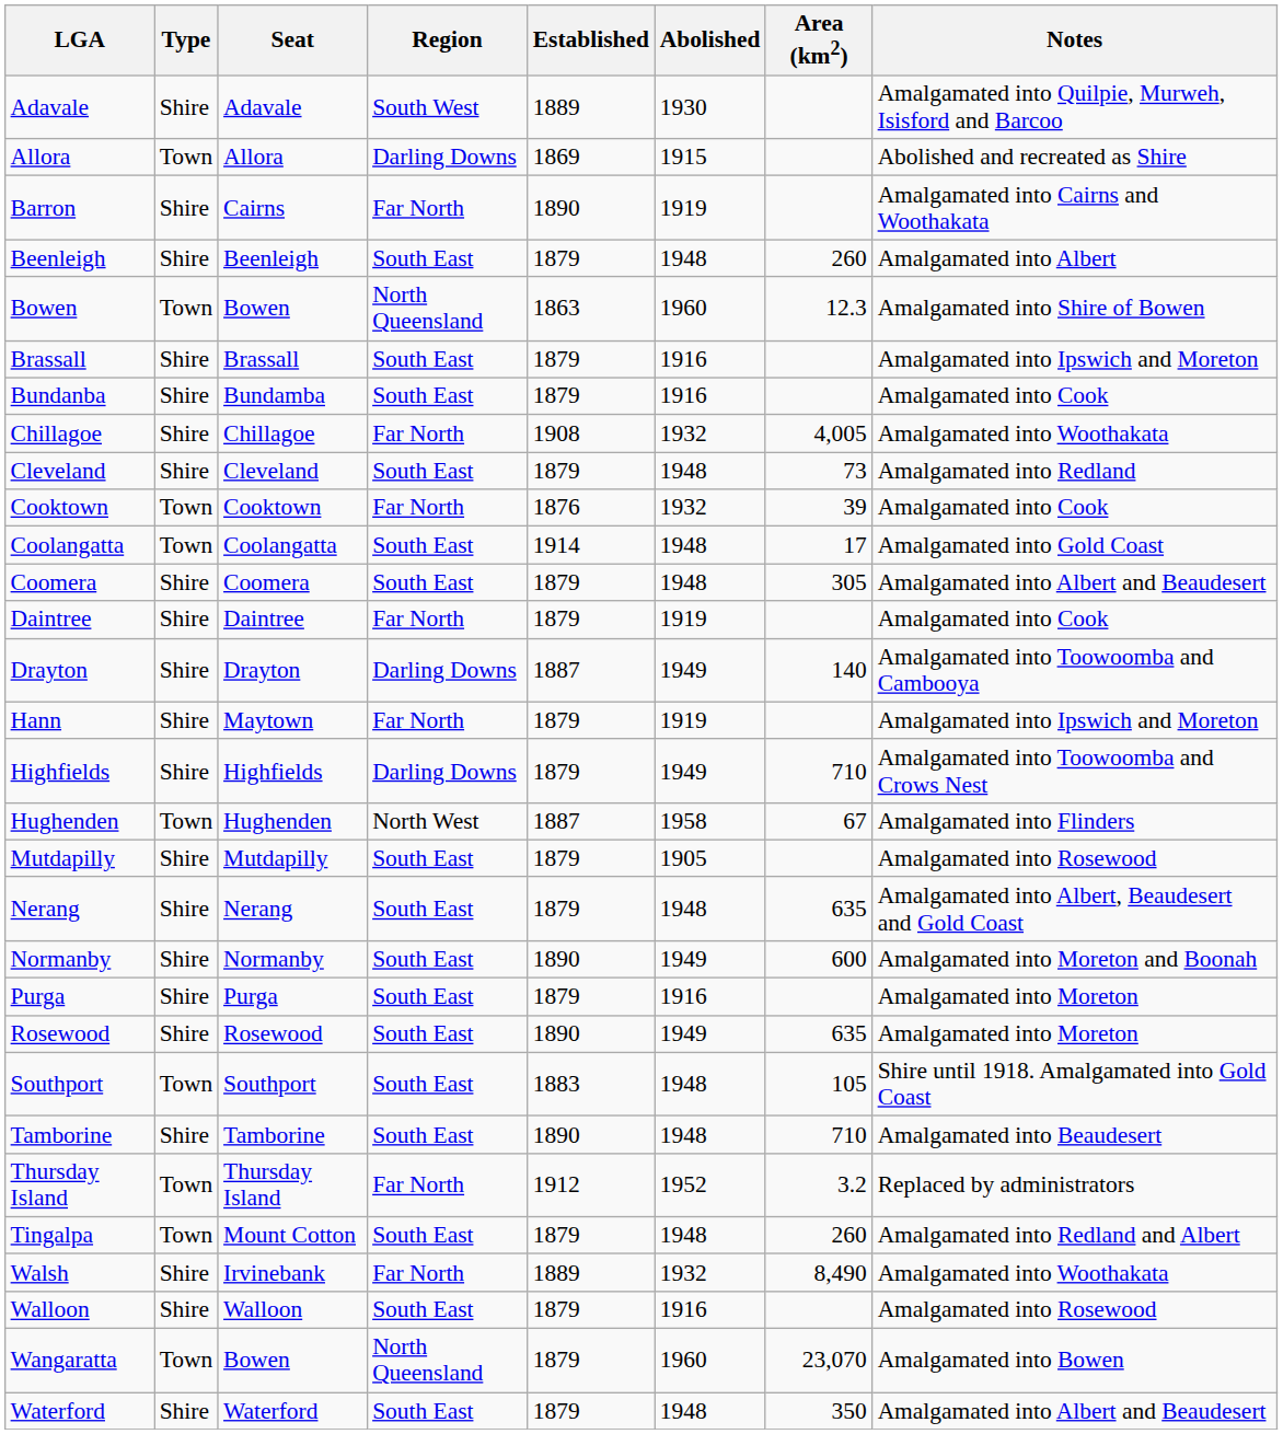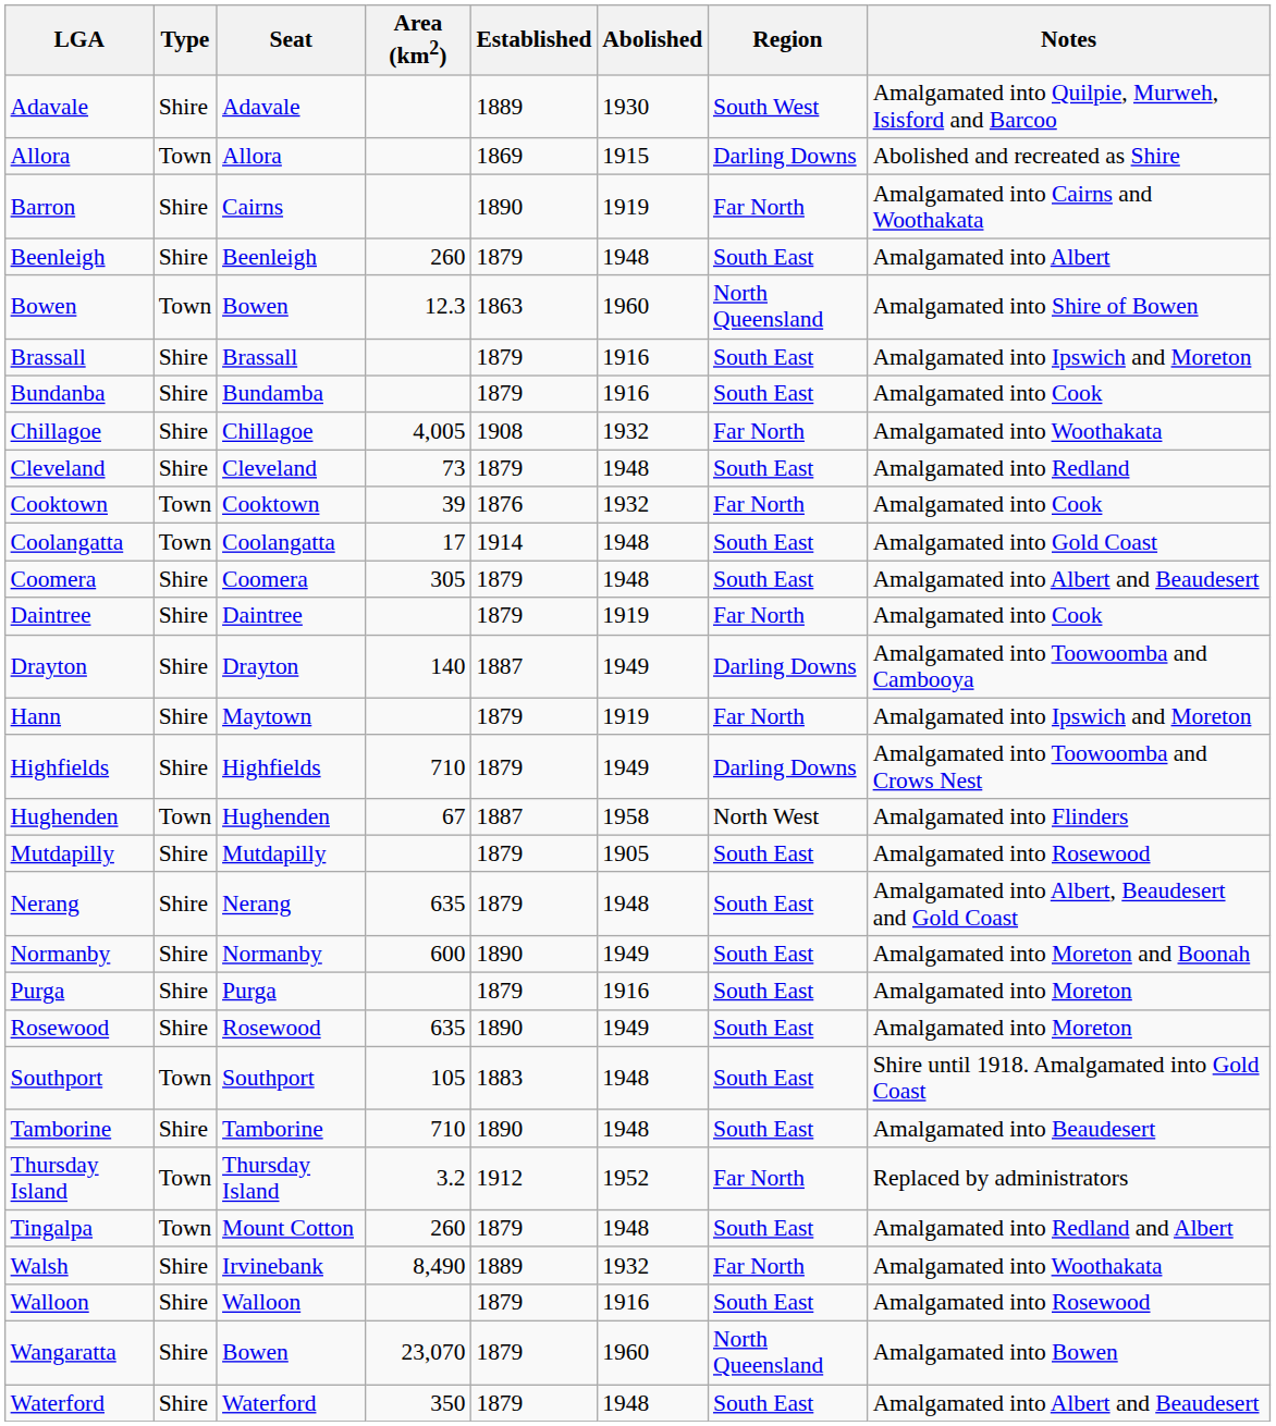columns swapped: Region <-> Area (km2)
Wangaratta | Type: Town -> Shire
